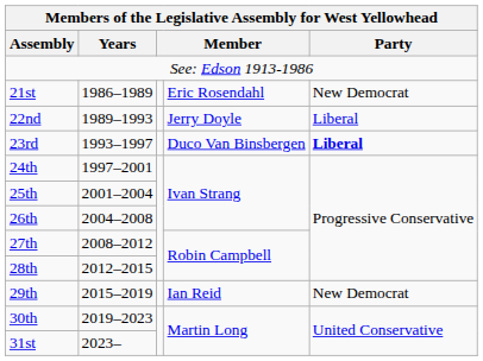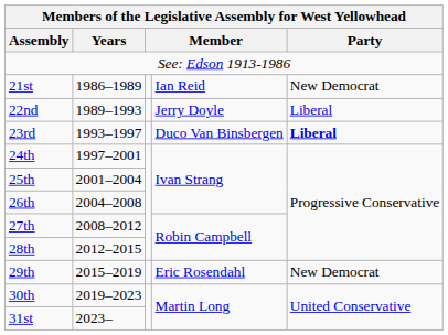21st | column 4: Eric Rosendahl -> Ian Reid
29th | column 4: Ian Reid -> Eric Rosendahl
